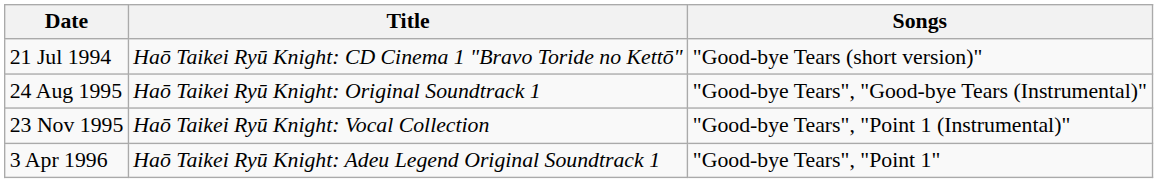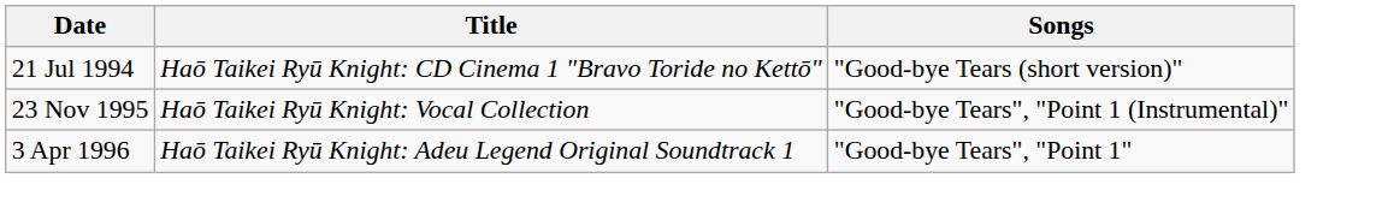- row: 24 Aug 1995 | Haō Taikei Ryū Knight: Original Soundtrack 1 | "Good-bye Tears", "Good-bye Tears (Instrumental)"
